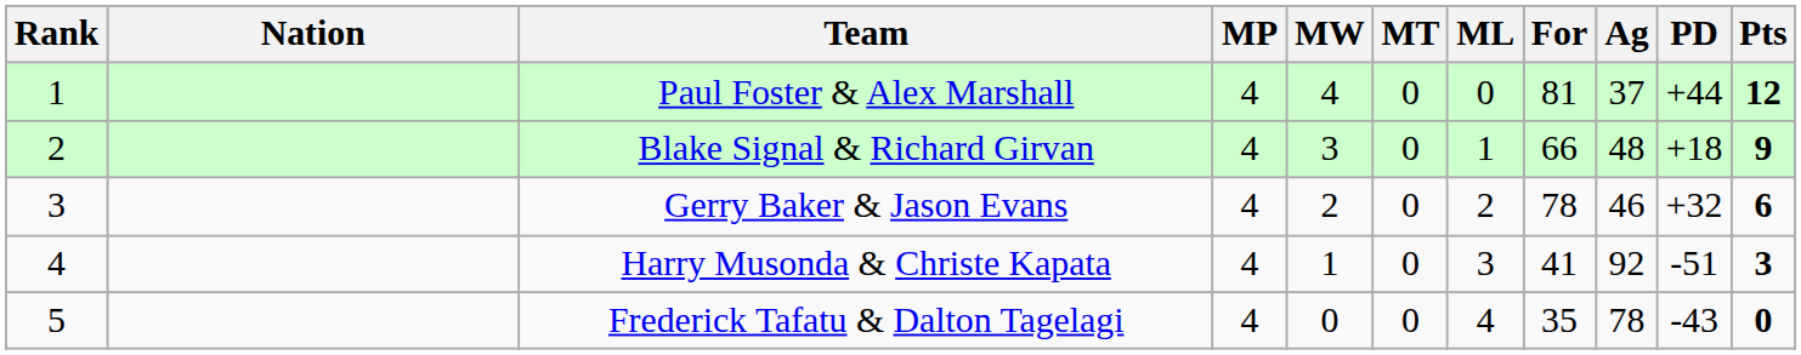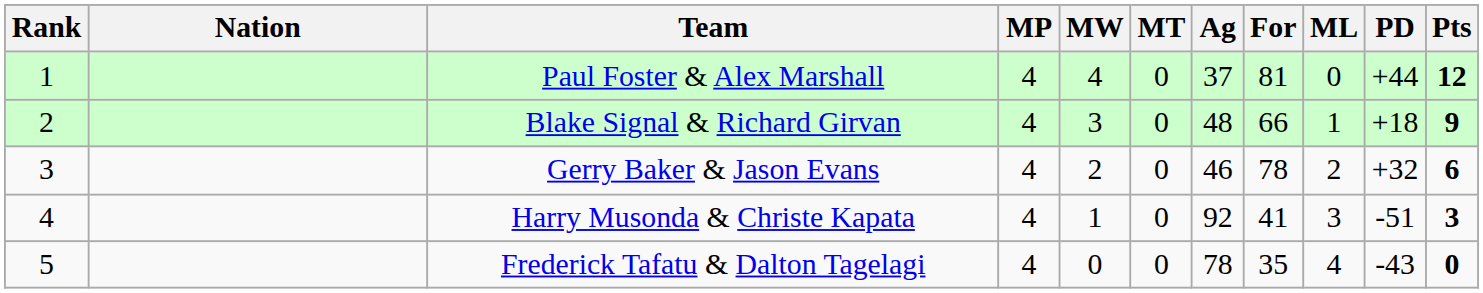columns swapped: ML <-> Ag
